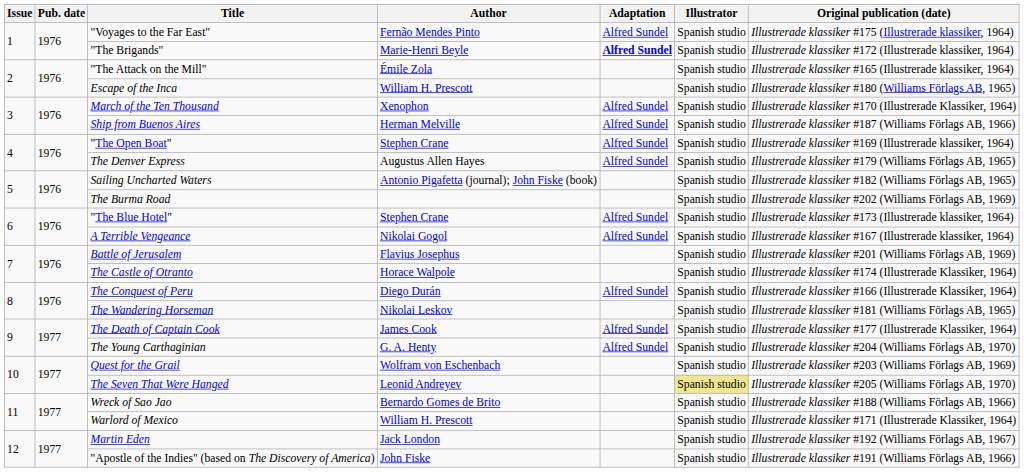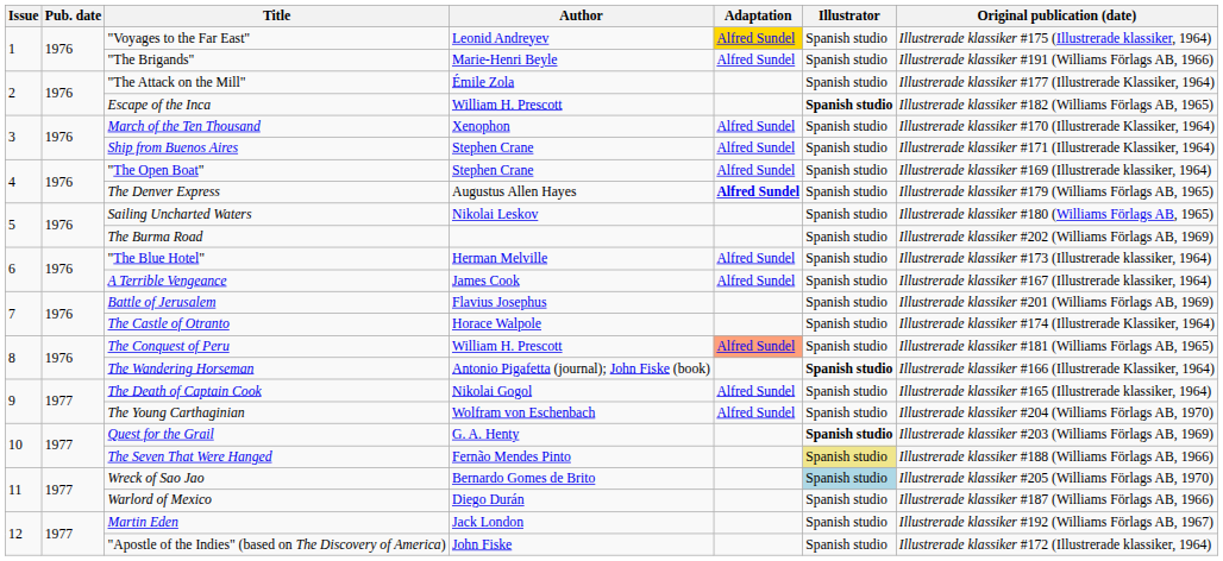"Voyages to the Far East" | Author: Fernão Mendes Pinto -> Leonid Andreyev
"Voyages to the Far East" | Adaptation: no background -> gold background
"The Brigands" | Adaptation: bold -> normal
"The Brigands" | Original publication (date): Illustrerade klassiker #172 (Illustrerade klassiker, 1964) -> Illustrerade klassiker #191 (Williams Förlags AB, 1966)
"The Attack on the Mill" | Original publication (date): Illustrerade klassiker #165 (Illustrerade klassiker, 1964) -> Illustrerade klassiker #177 (Illustrerade Klassiker, 1964)
Escape of the Inca | Illustrator: normal -> bold
Escape of the Inca | Original publication (date): Illustrerade klassiker #180 (Williams Förlags AB, 1965) -> Illustrerade klassiker #182 (Williams Förlags AB, 1965)
Ship from Buenos Aires | Author: Herman Melville -> Stephen Crane
Ship from Buenos Aires | Original publication (date): Illustrerade klassiker #187 (Williams Förlags AB, 1966) -> Illustrerade klassiker #171 (Illustrerade Klassiker, 1964)
The Denver Express | Adaptation: normal -> bold
Sailing Uncharted Waters | Author: Antonio Pigafetta (journal); John Fiske (book) -> Nikolai Leskov
Sailing Uncharted Waters | Original publication (date): Illustrerade klassiker #182 (Williams Förlags AB, 1965) -> Illustrerade klassiker #180 (Williams Förlags AB, 1965)
"The Blue Hotel" | Author: Stephen Crane -> Herman Melville
A Terrible Vengeance | Author: Nikolai Gogol -> James Cook
The Conquest of Peru | Author: Diego Durán -> William H. Prescott
The Conquest of Peru | Adaptation: no background -> lightsalmon background
The Conquest of Peru | Original publication (date): Illustrerade klassiker #166 (Illustrerade Klassiker, 1964) -> Illustrerade klassiker #181 (Williams Förlags AB, 1965)
The Wandering Horseman | Author: Nikolai Leskov -> Antonio Pigafetta (journal); John Fiske (book)
The Wandering Horseman | Illustrator: normal -> bold
The Wandering Horseman | Original publication (date): Illustrerade klassiker #181 (Williams Förlags AB, 1965) -> Illustrerade klassiker #166 (Illustrerade Klassiker, 1964)
The Death of Captain Cook | Author: James Cook -> Nikolai Gogol
The Death of Captain Cook | Original publication (date): Illustrerade klassiker #177 (Illustrerade Klassiker, 1964) -> Illustrerade klassiker #165 (Illustrerade klassiker, 1964)
The Young Carthaginian | Author: G. A. Henty -> Wolfram von Eschenbach
Quest for the Grail | Author: Wolfram von Eschenbach -> G. A. Henty
Quest for the Grail | Illustrator: normal -> bold
The Seven That Were Hanged | Author: Leonid Andreyev -> Fernão Mendes Pinto
The Seven That Were Hanged | Original publication (date): Illustrerade klassiker #205 (Williams Förlags AB, 1970) -> Illustrerade klassiker #188 (Williams Förlags AB, 1966)
Wreck of Sao Jao | Illustrator: no background -> lightblue background
Wreck of Sao Jao | Original publication (date): Illustrerade klassiker #188 (Williams Förlags AB, 1966) -> Illustrerade klassiker #205 (Williams Förlags AB, 1970)
Warlord of Mexico | Author: William H. Prescott -> Diego Durán
Warlord of Mexico | Original publication (date): Illustrerade klassiker #171 (Illustrerade Klassiker, 1964) -> Illustrerade klassiker #187 (Williams Förlags AB, 1966)
"Apostle of the Indies" (based on The Discovery of America) | Original publication (date): Illustrerade klassiker #191 (Williams Förlags AB, 1966) -> Illustrerade klassiker #172 (Illustrerade klassiker, 1964)
